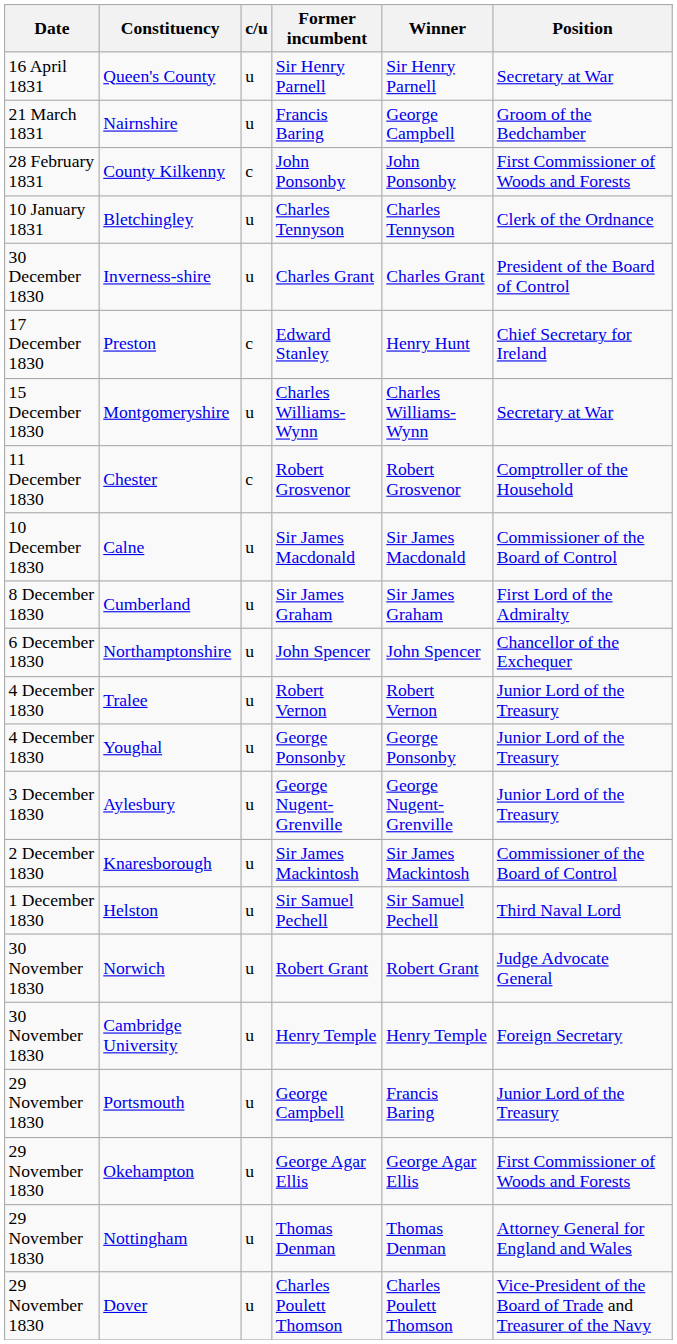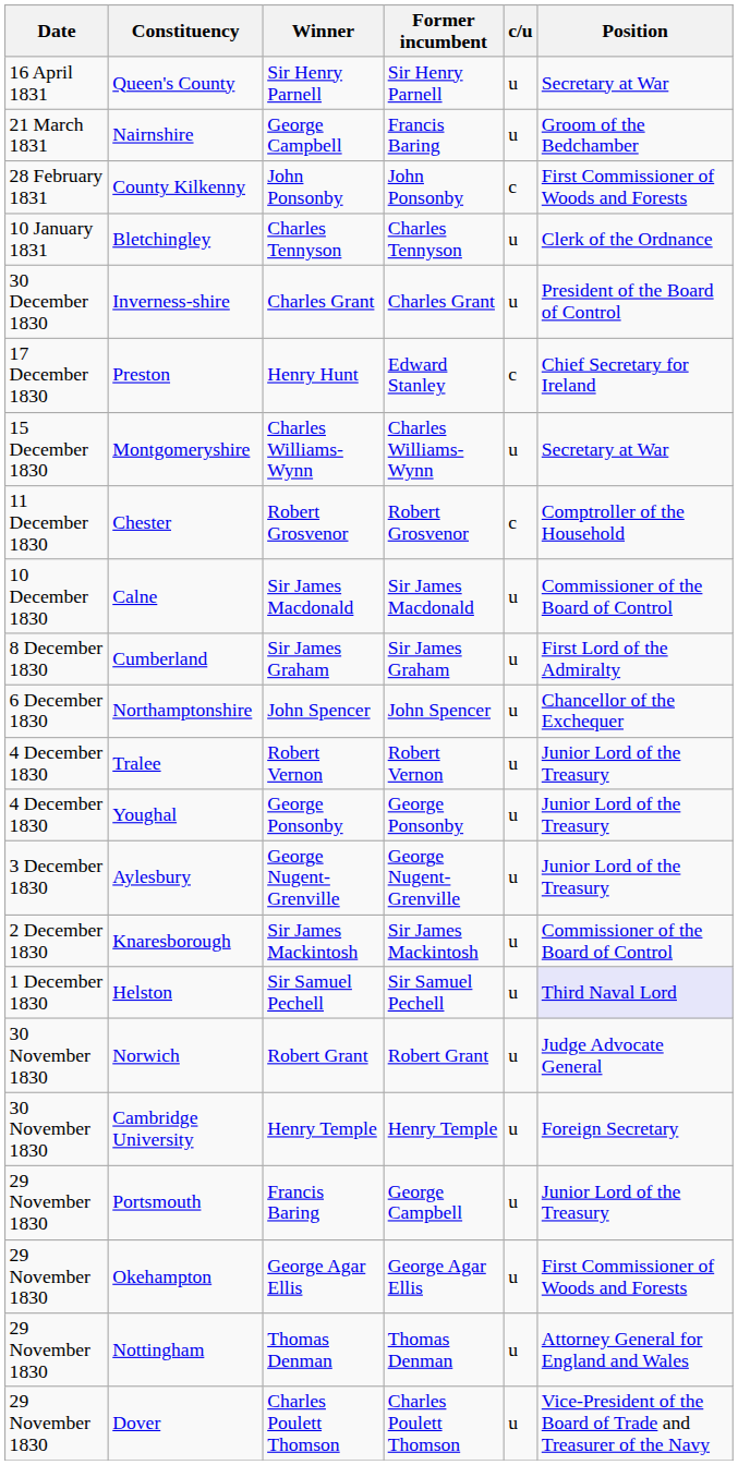columns swapped: c/u <-> Winner
Helston | Position: no background -> lavender background
